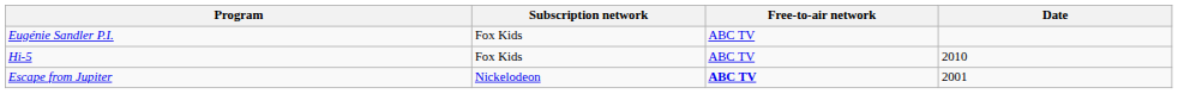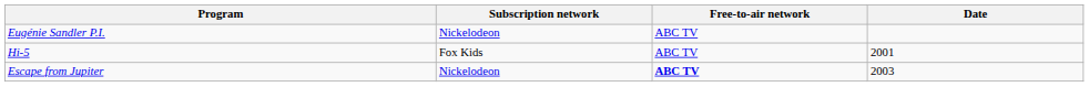Eugénie Sandler P.I. | Subscription network: Fox Kids -> Nickelodeon
Hi-5 | Date: 2010 -> 2001
Escape from Jupiter | Date: 2001 -> 2003
